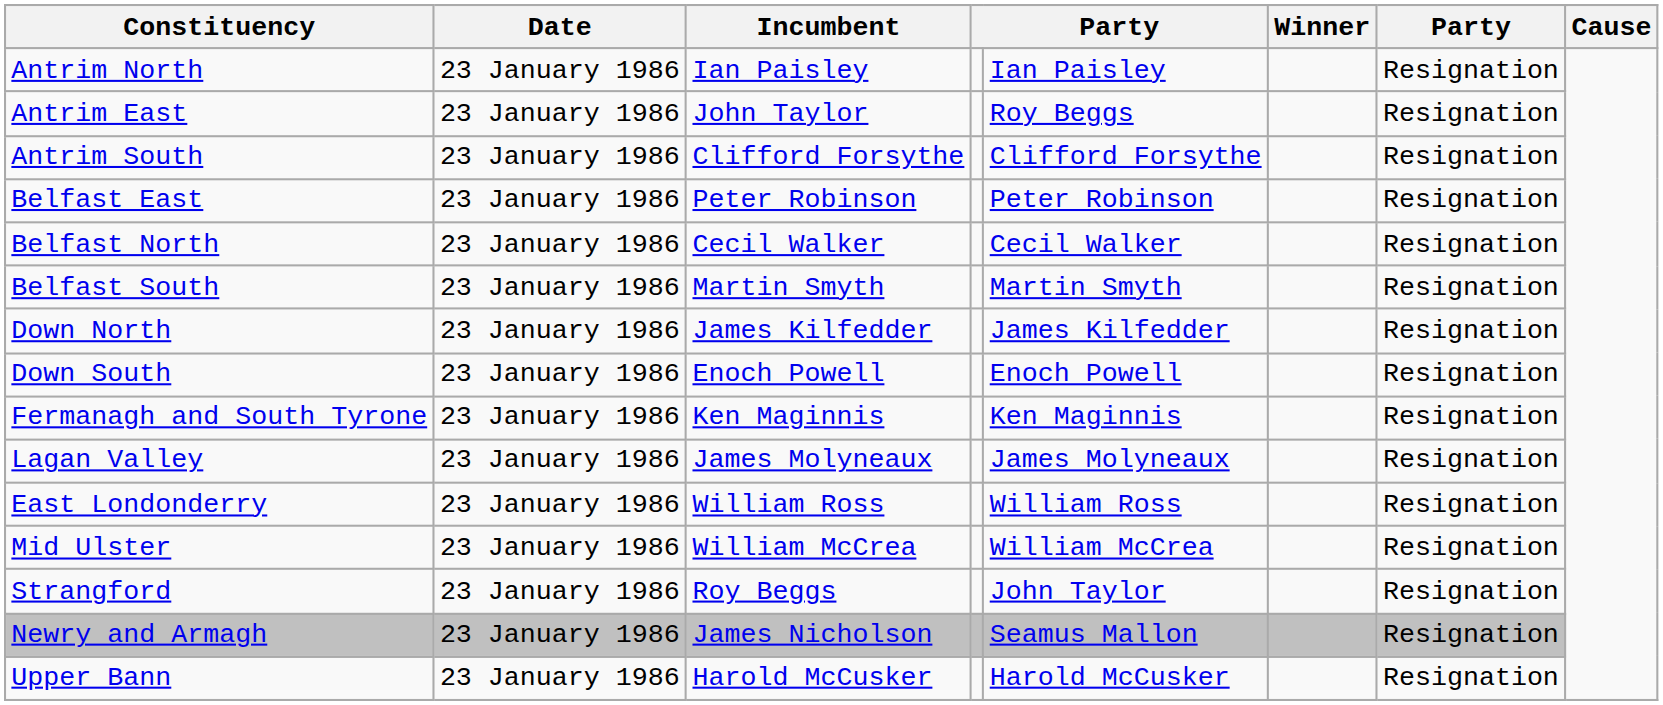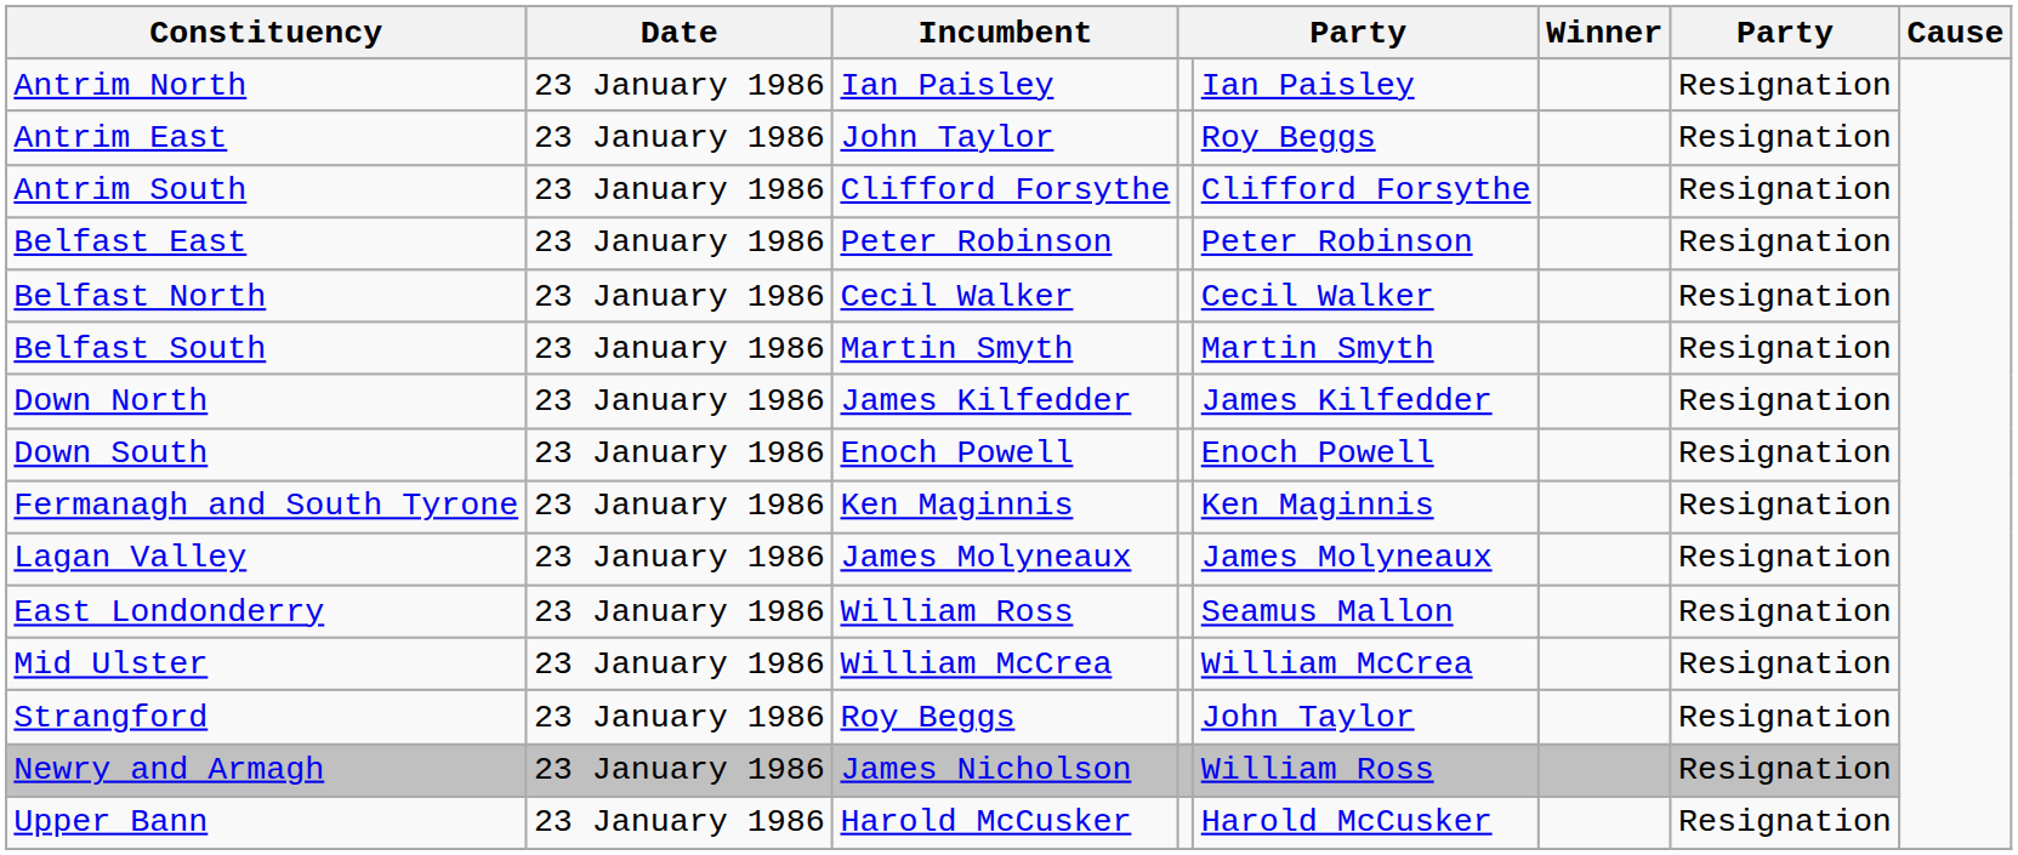East Londonderry | column 5: William Ross -> Seamus Mallon
Newry and Armagh | column 5: Seamus Mallon -> William Ross
